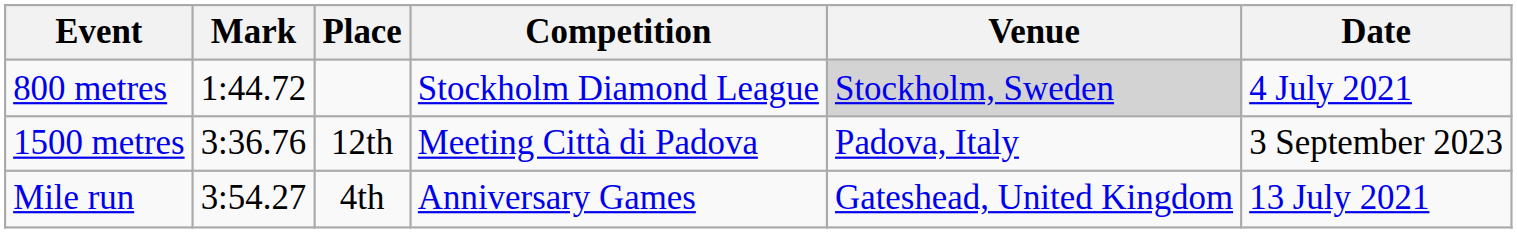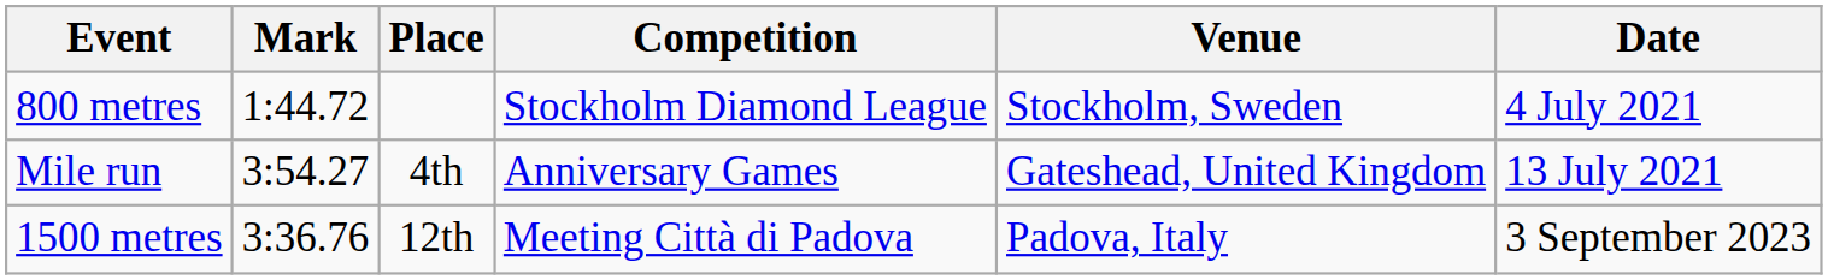800 metres | Venue: lightgrey background -> no background
rows swapped: 1500 metres <-> Mile run
